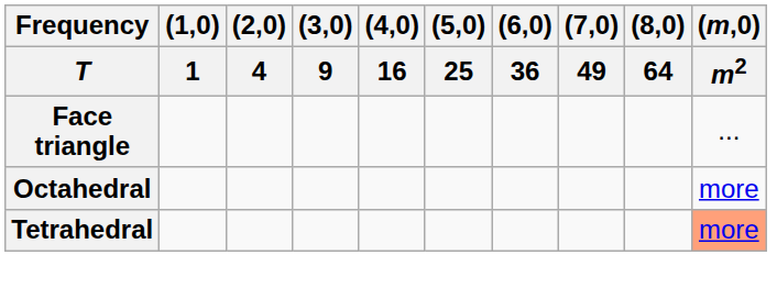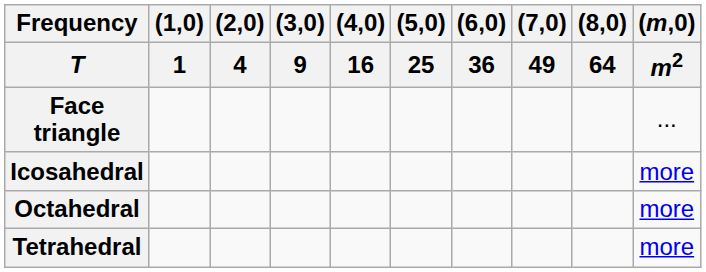+ row: Icosahedral | more
Tetrahedral | (m,0) / m2: lightsalmon background -> no background
